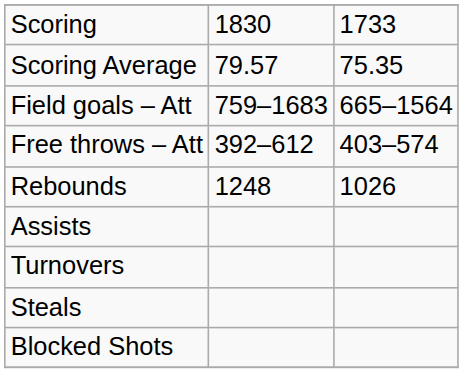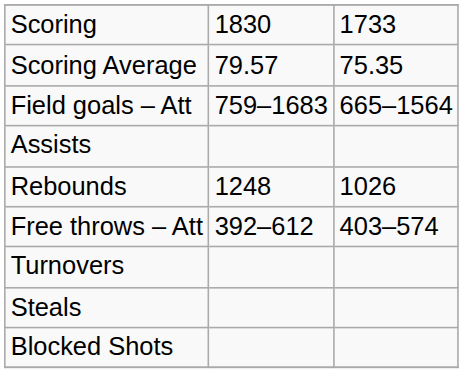rows swapped: Free throws – Att <-> Assists
